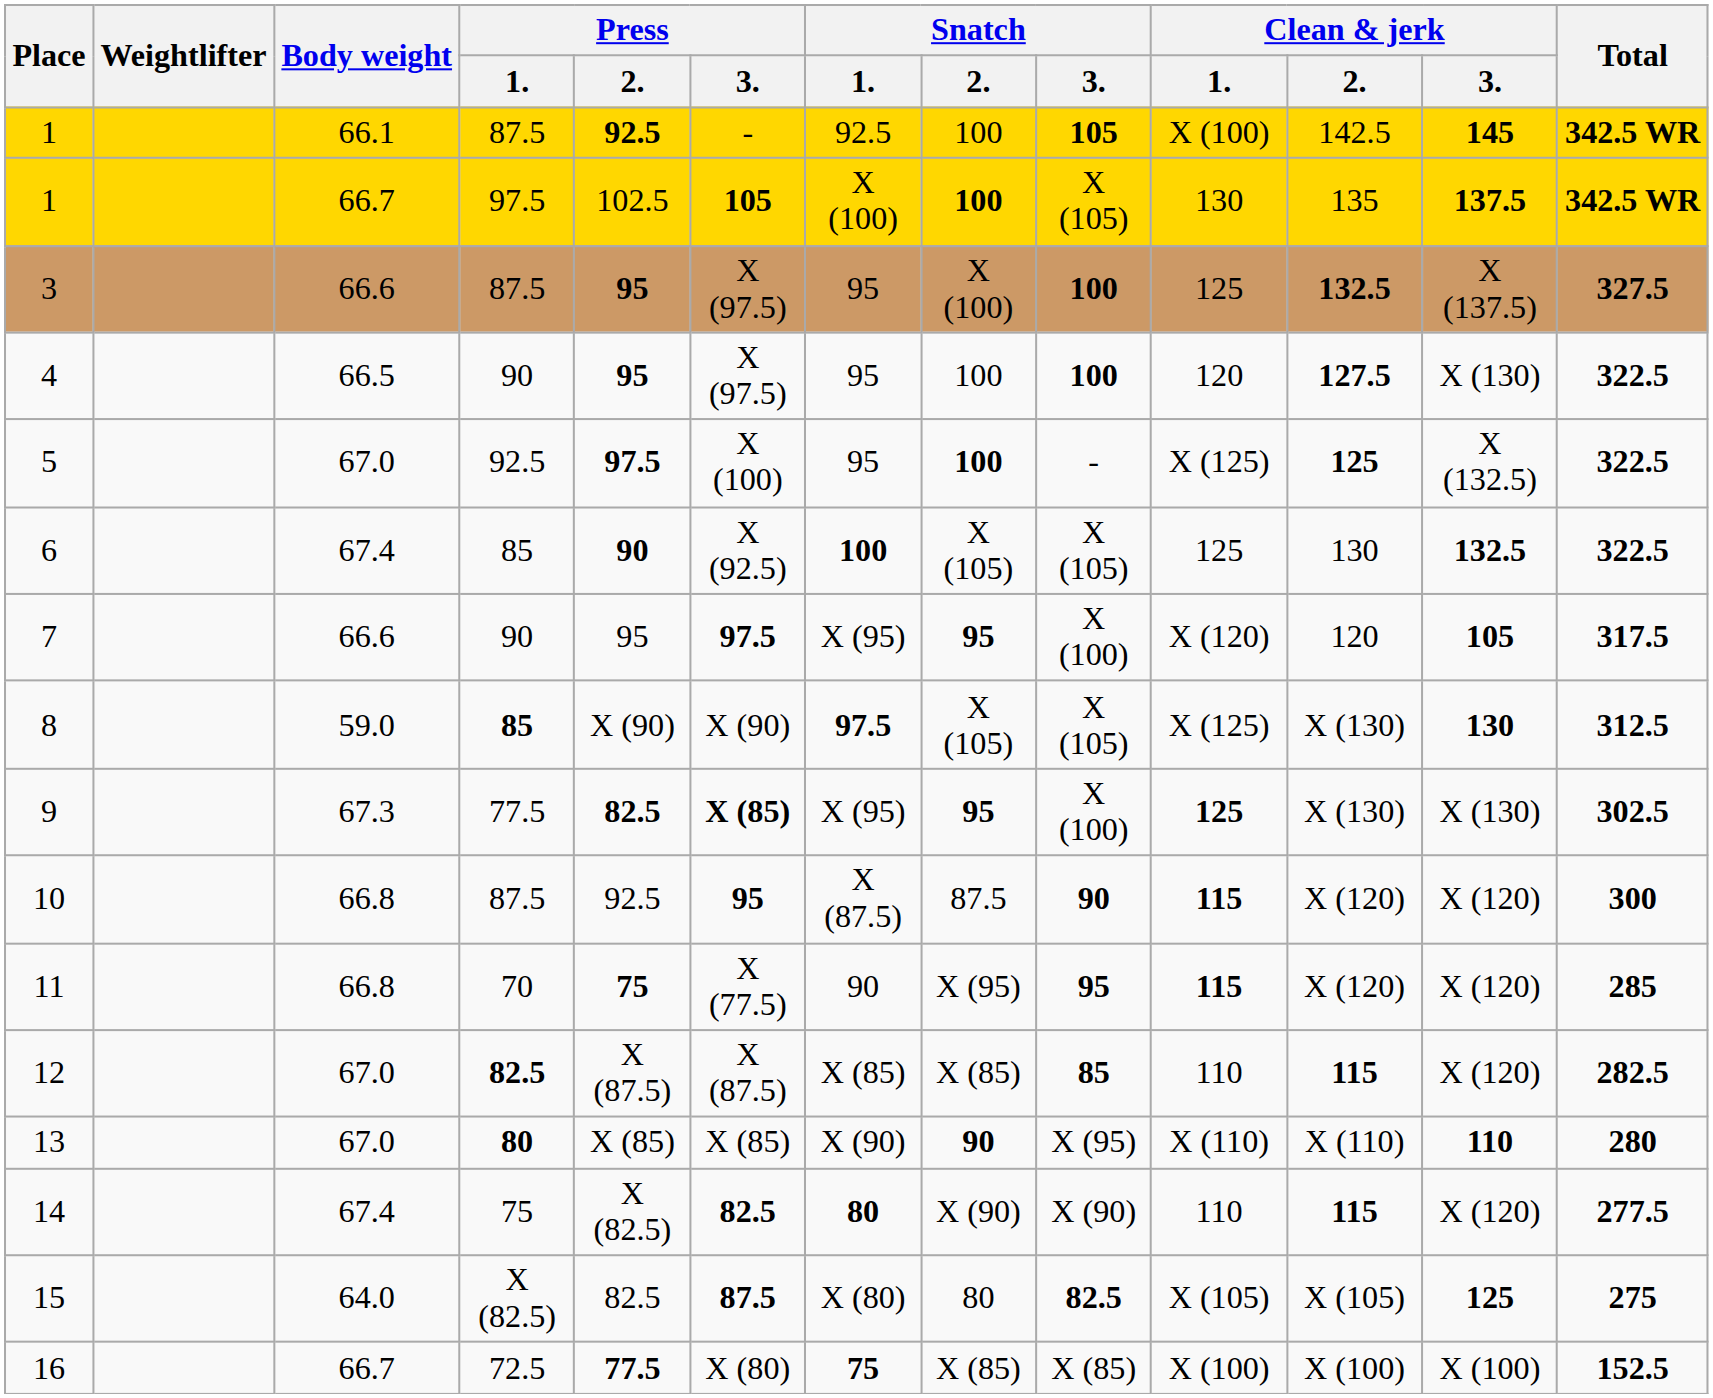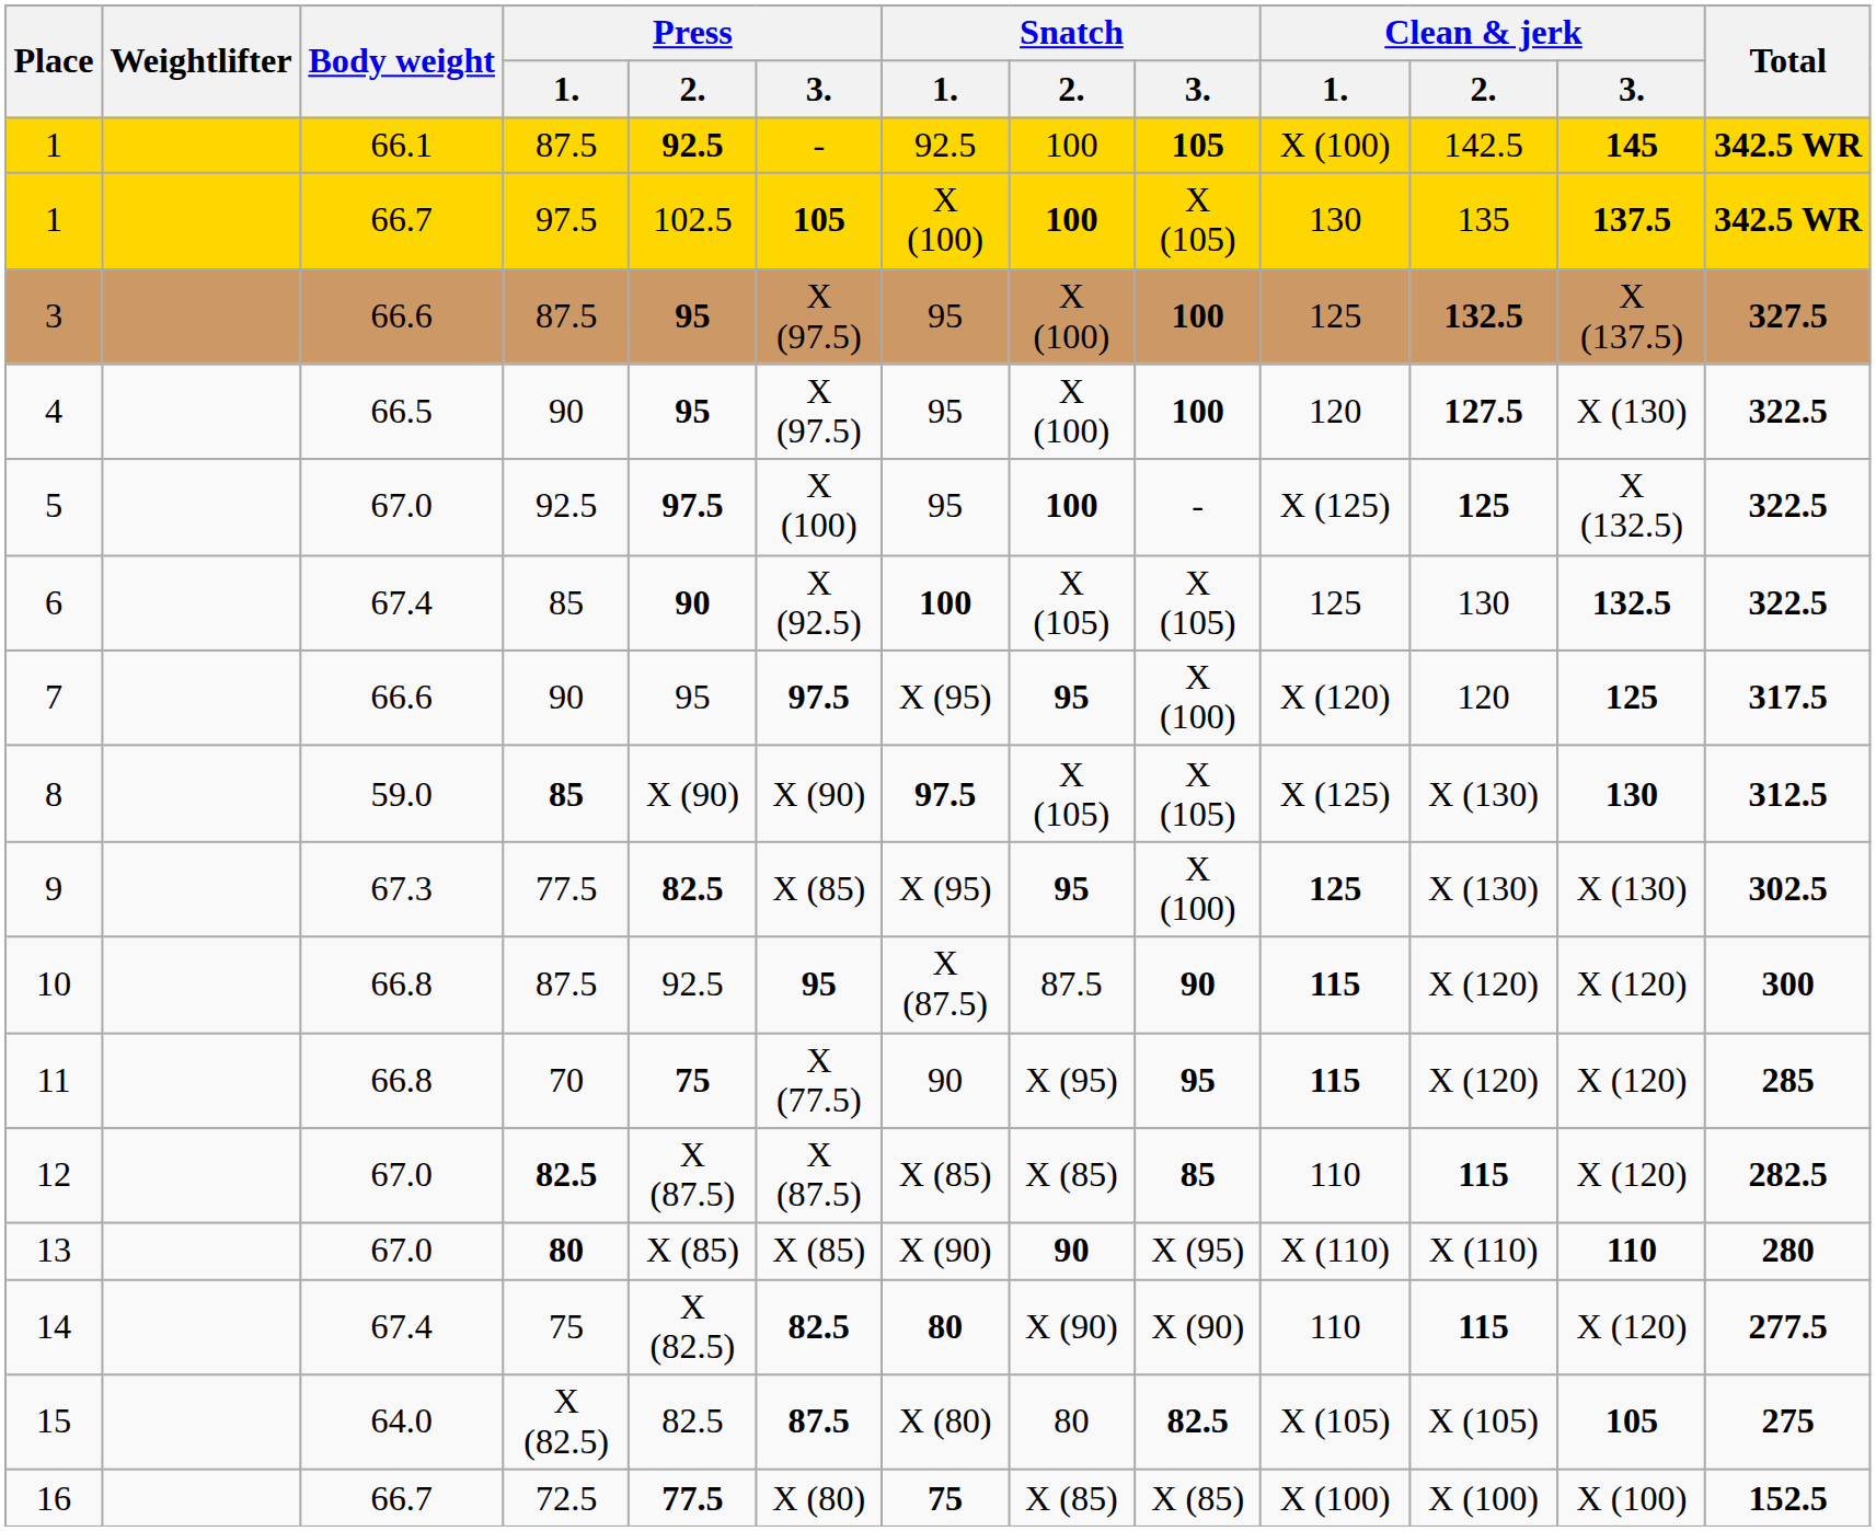4 | Snatch / 2.: 100 -> X (100)
7 | Clean & jerk / 3.: 105 -> 125
9 | Press / 3.: bold -> normal
15 | Clean & jerk / 3.: 125 -> 105
